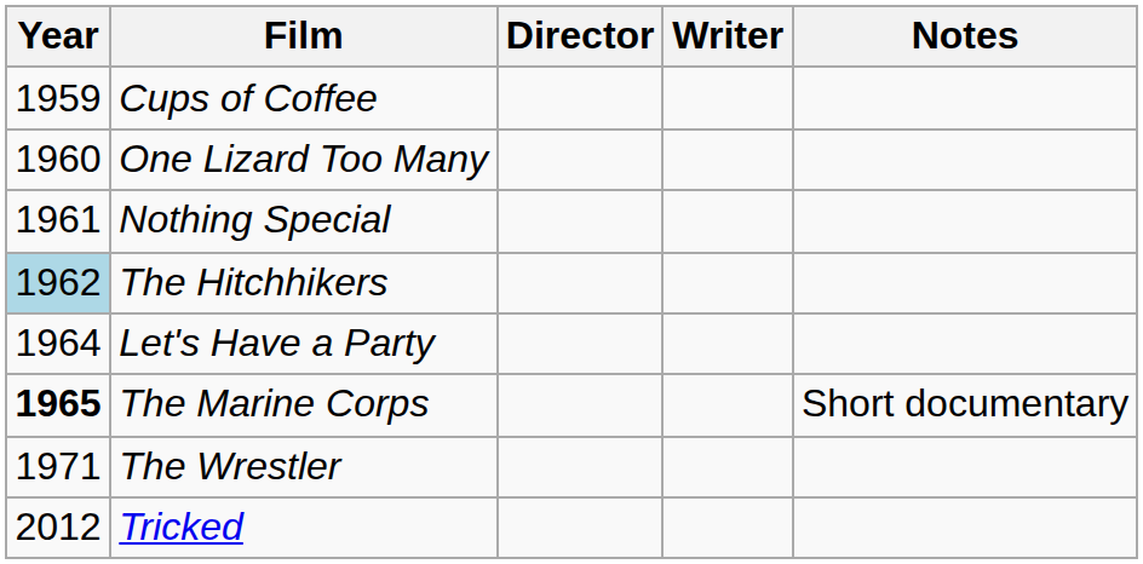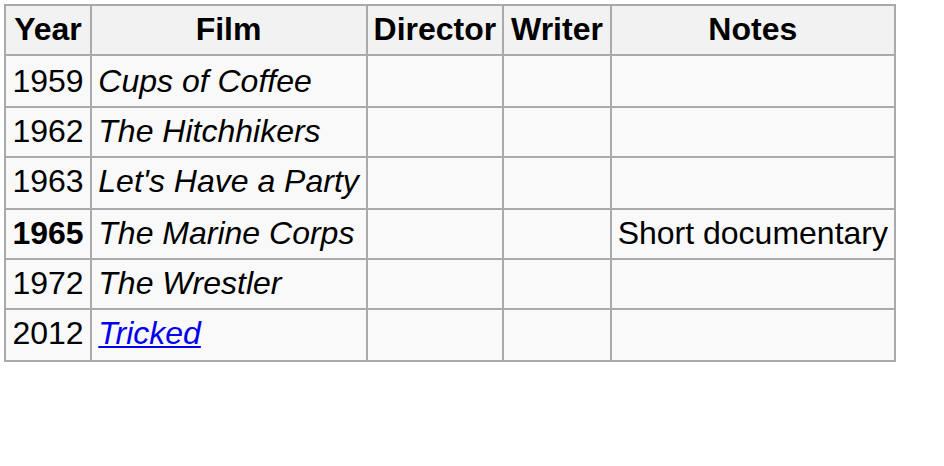- row: 1960 | One Lizard Too Many
- row: 1961 | Nothing Special
The Hitchhikers | Year: lightblue background -> no background
Let's Have a Party | Year: 1964 -> 1963
The Wrestler | Year: 1971 -> 1972
